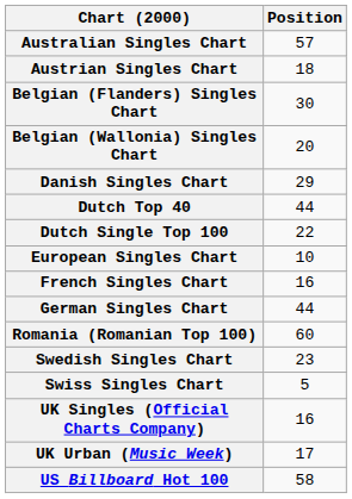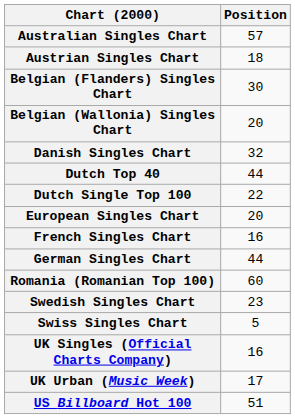Danish Singles Chart | Position: 29 -> 32
European Singles Chart | Position: 10 -> 20
US Billboard Hot 100 | Position: 58 -> 51
